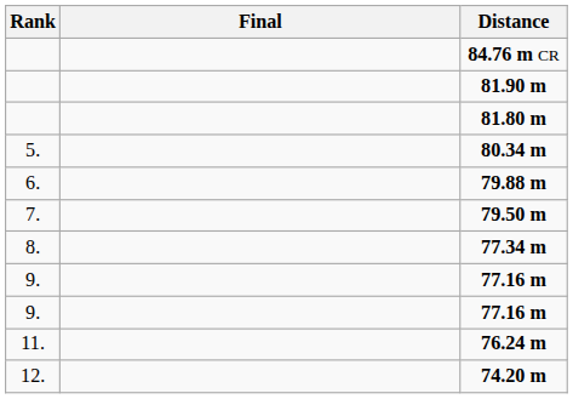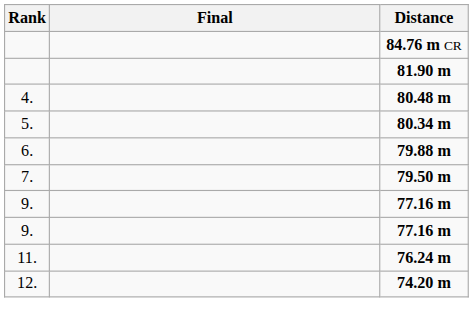- row: 81.80 m
+ row: 4. | 80.48 m
- row: 8. | 77.34 m
